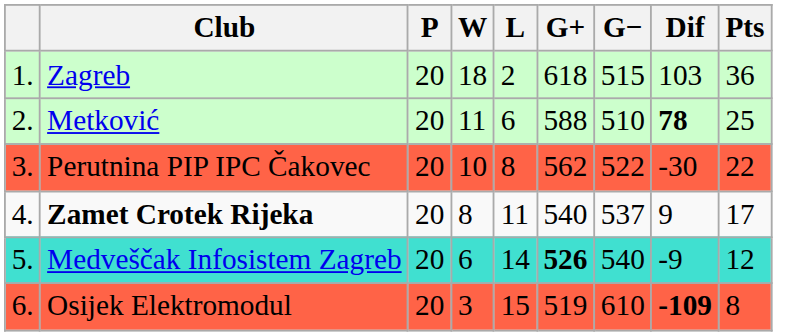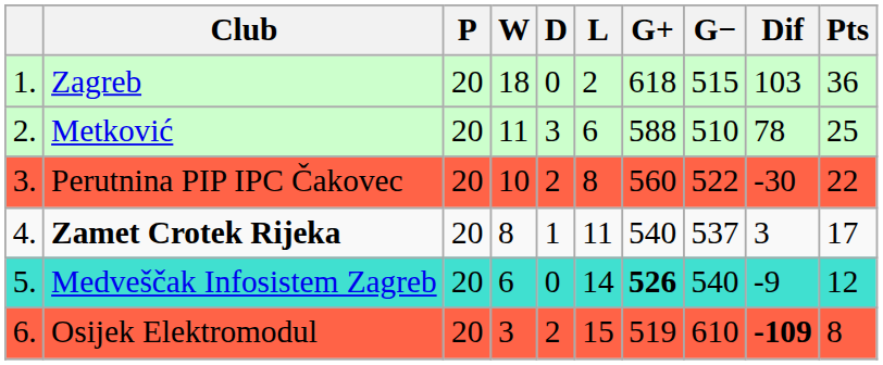+ column: D | 0 | 3 | 2 | 1 | 0 | 2
Metković | Dif: bold -> normal
Perutnina PIP IPC Čakovec | G+: 562 -> 560
Zamet Crotek Rijeka | Dif: 9 -> 3
